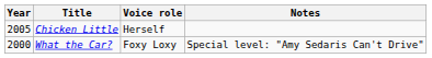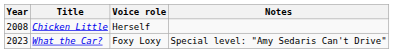Chicken Little | Year: 2005 -> 2008
What the Car? | Year: 2000 -> 2023
